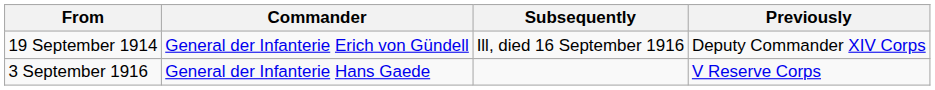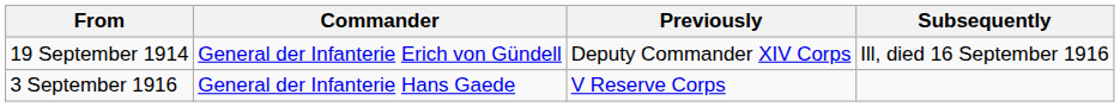columns swapped: Previously <-> Subsequently
